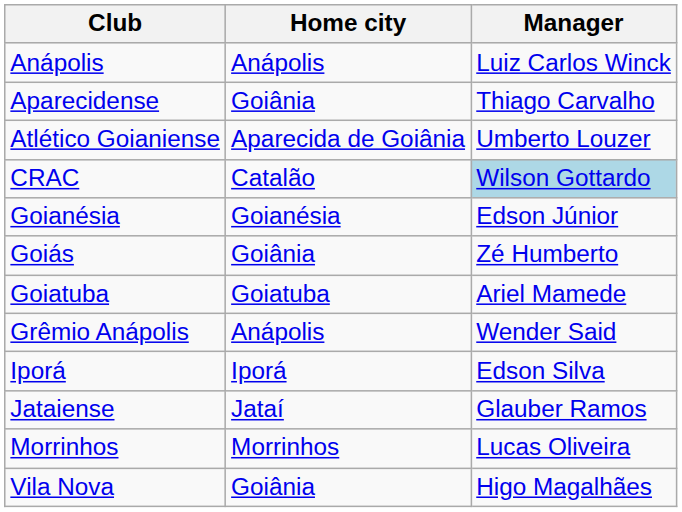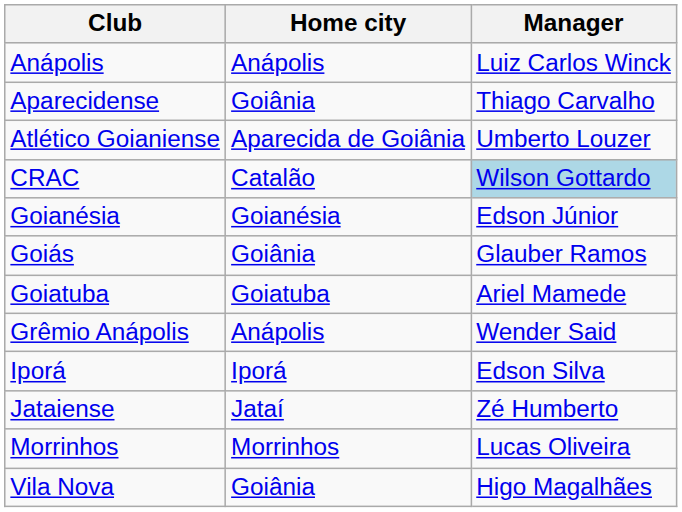Goiás | Manager: Zé Humberto -> Glauber Ramos
Jataiense | Manager: Glauber Ramos -> Zé Humberto
